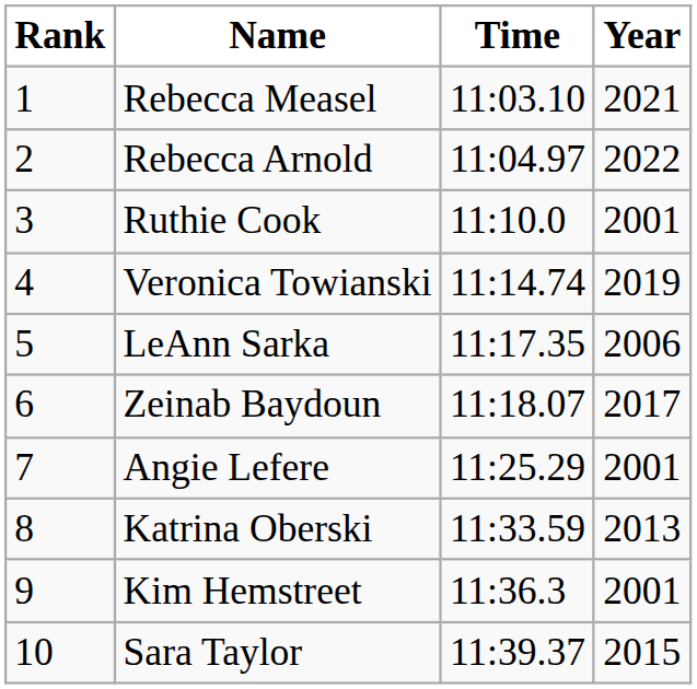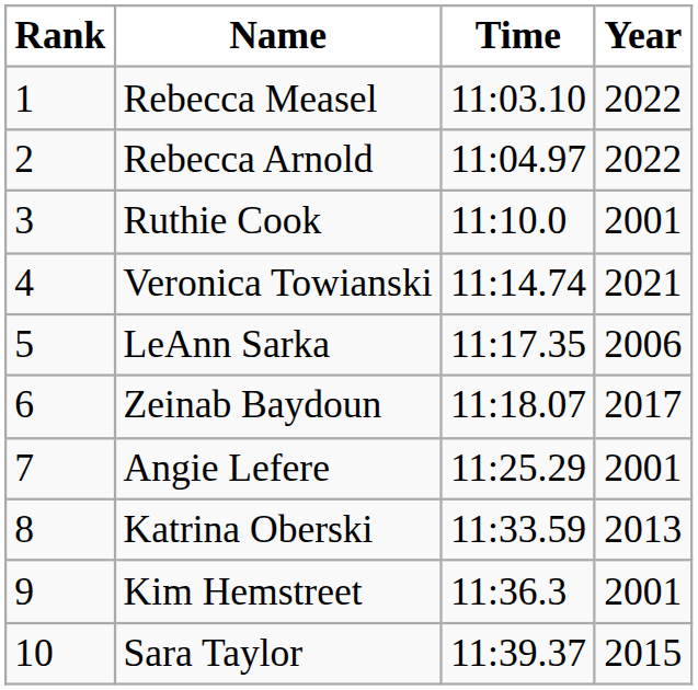Rebecca Measel | Year: 2021 -> 2022
Veronica Towianski | Year: 2019 -> 2021
